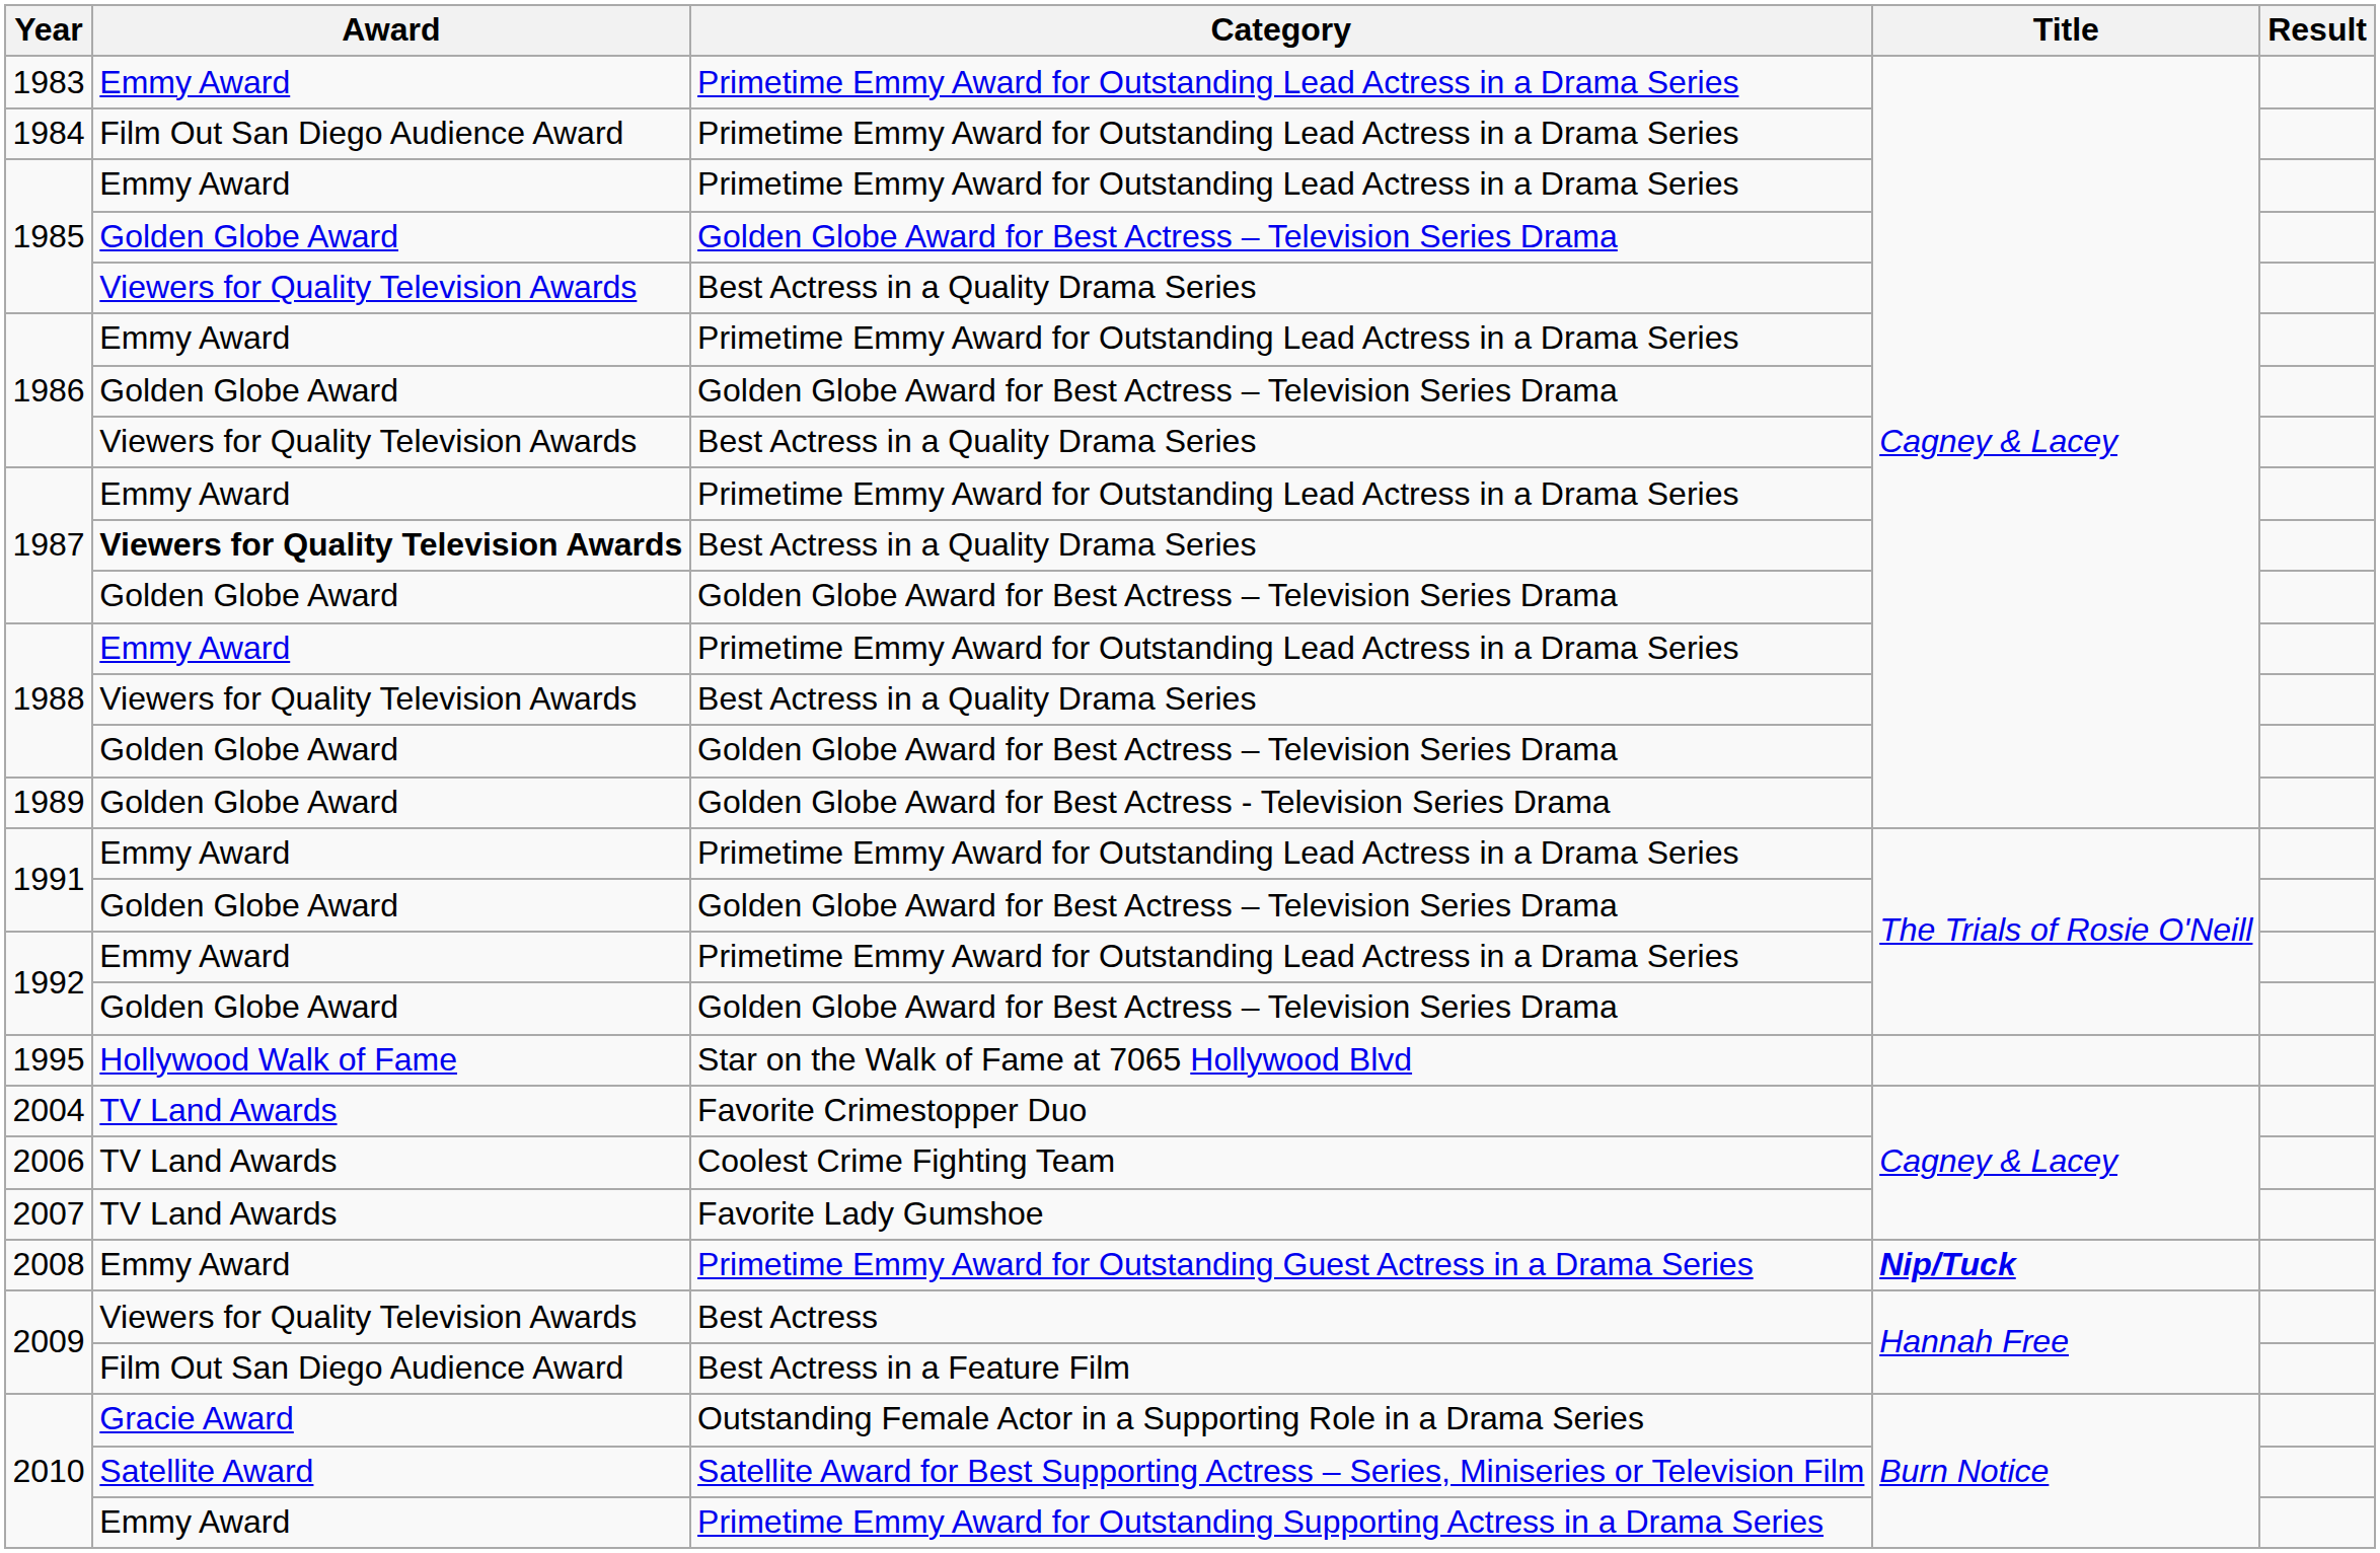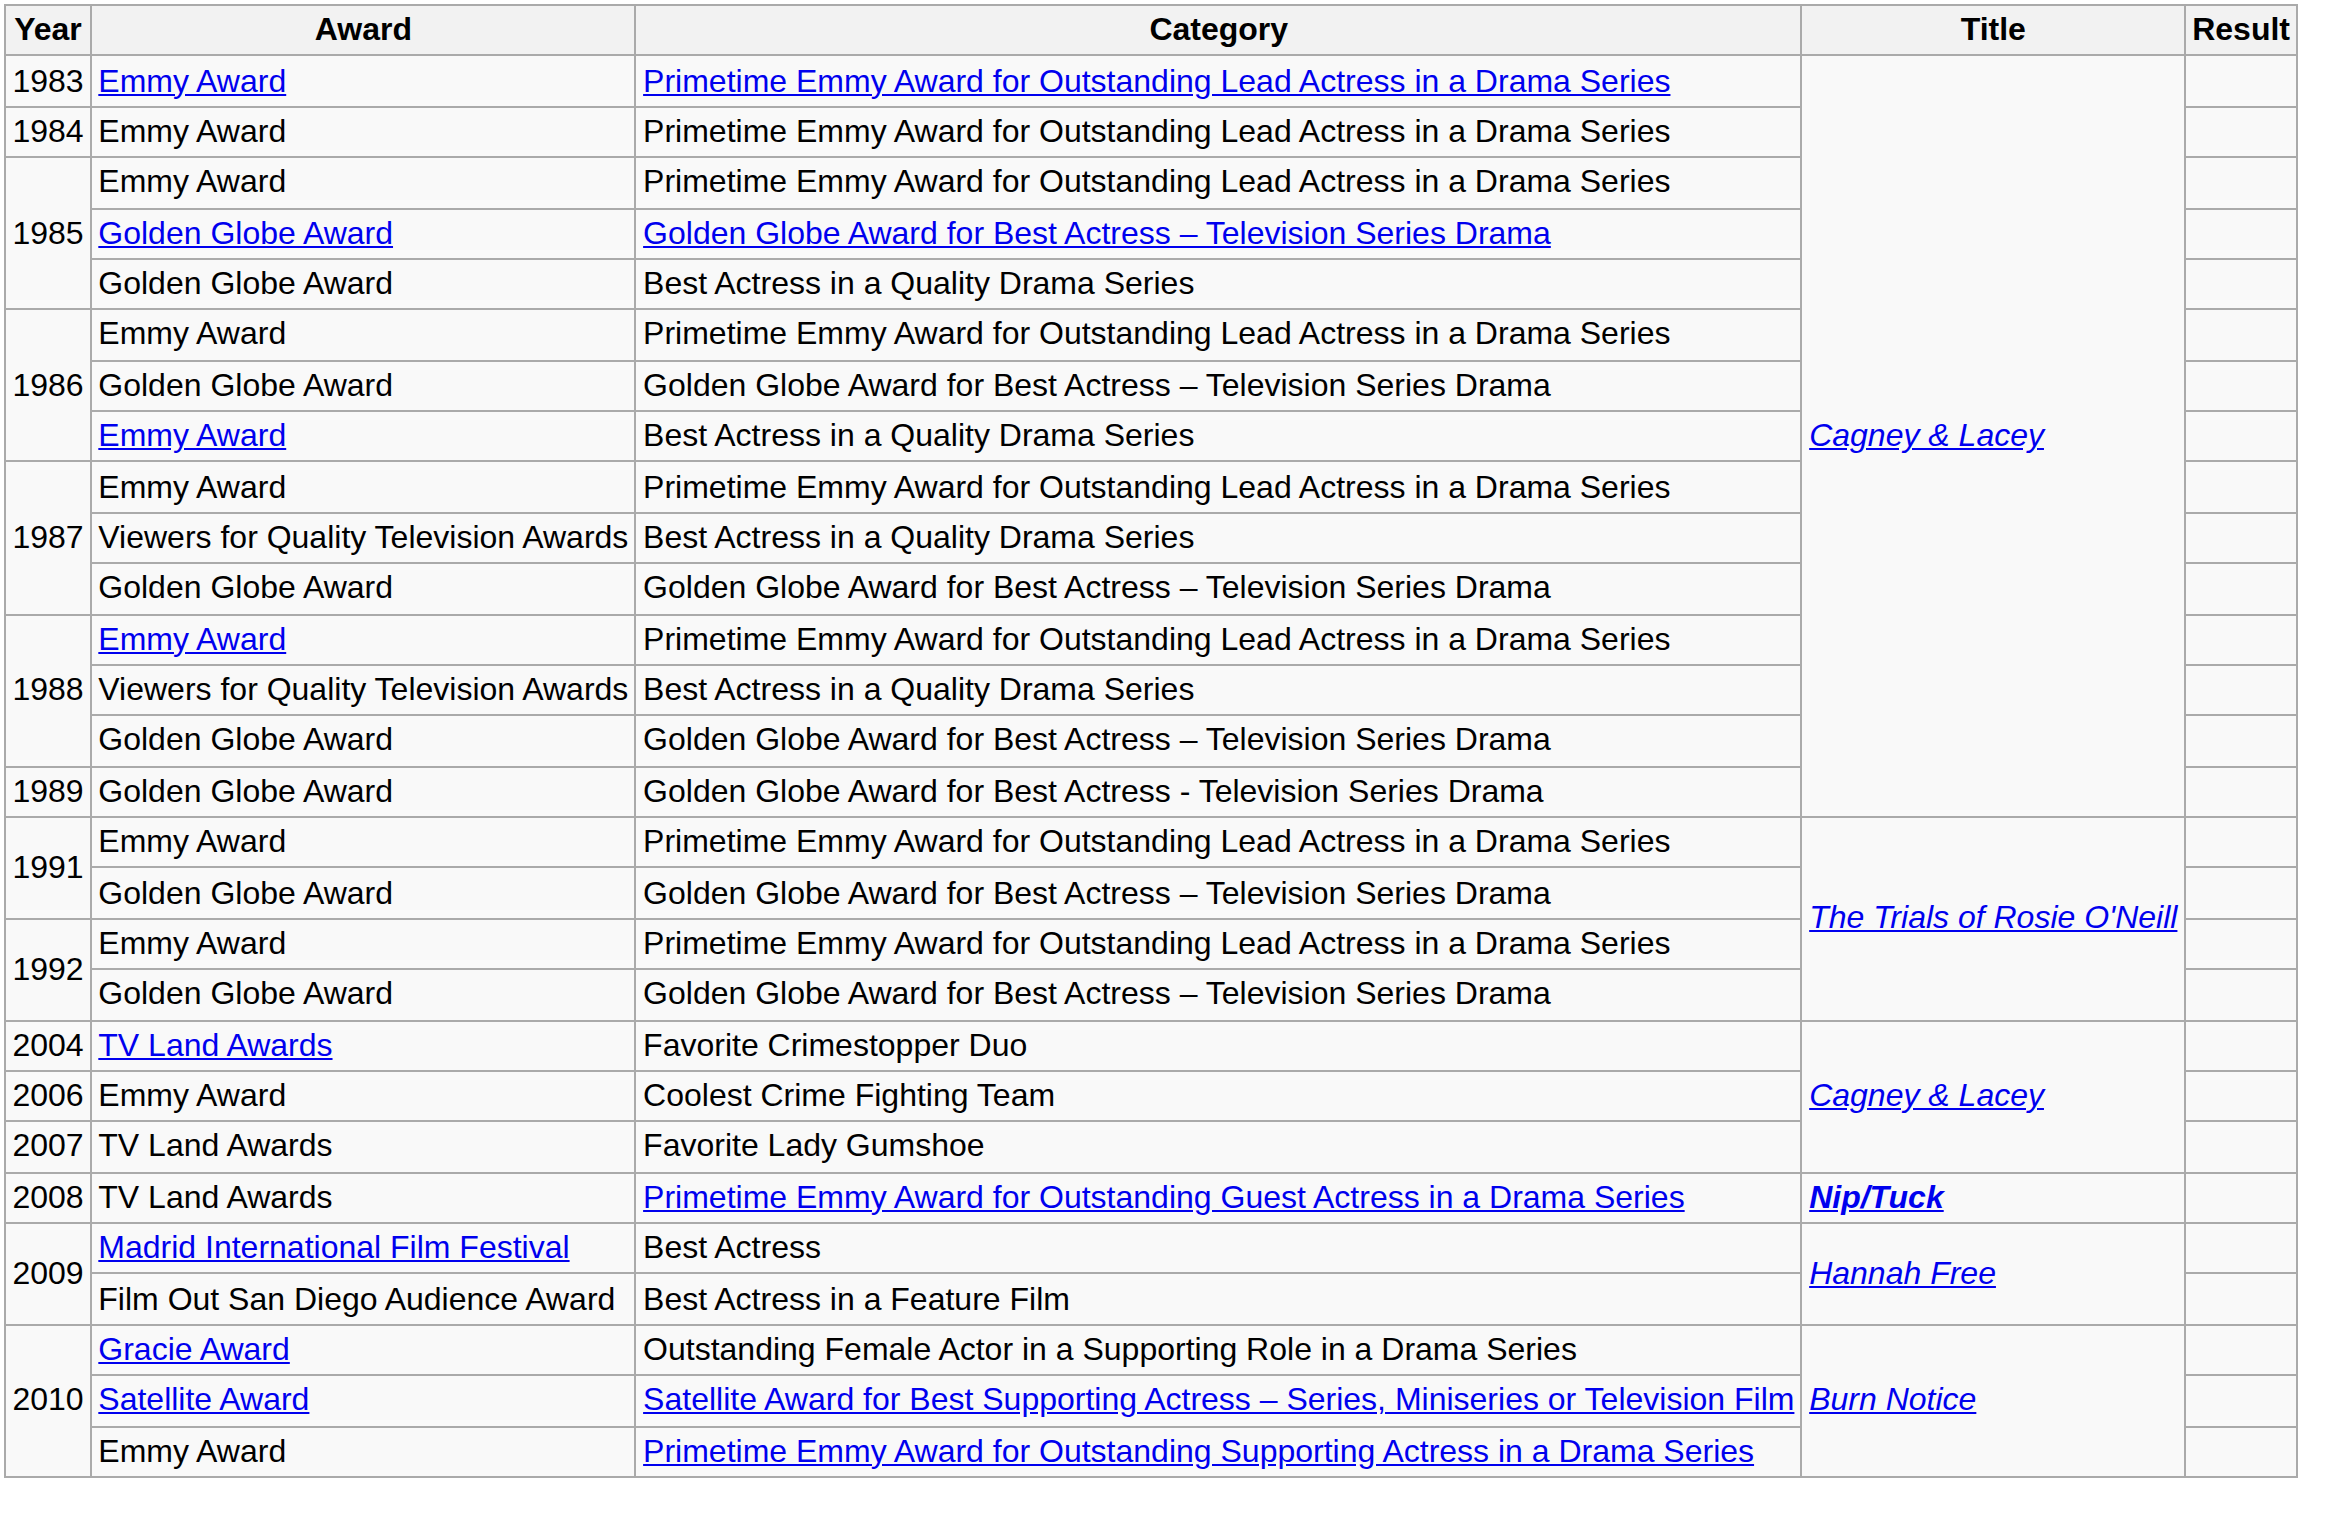1984 | Award: Film Out San Diego Audience Award -> Emmy Award
1985 / Best Actress in a Quality Drama Series | Award: Viewers for Quality Television Awards -> Golden Globe Award
1986 / Best Actress in a Quality Drama Series | Award: Viewers for Quality Television Awards -> Emmy Award
1987 / Best Actress in a Quality Drama Series | Award: bold -> normal
- row: 1995 | Hollywood Walk of Fame | Star on the Walk of Fame at 7065 Hollywood Blvd
2006 | Award: TV Land Awards -> Emmy Award
2008 | Award: Emmy Award -> TV Land Awards
2009 / Best Actress | Award: Viewers for Quality Television Awards -> Madrid International Film Festival
